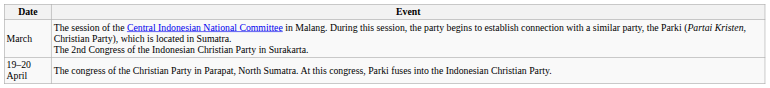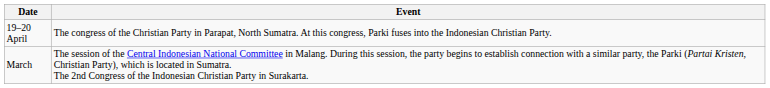rows swapped: March <-> 19–20 April
